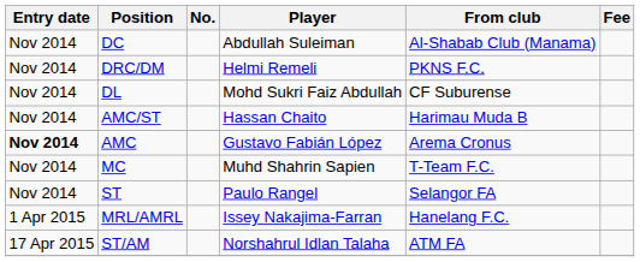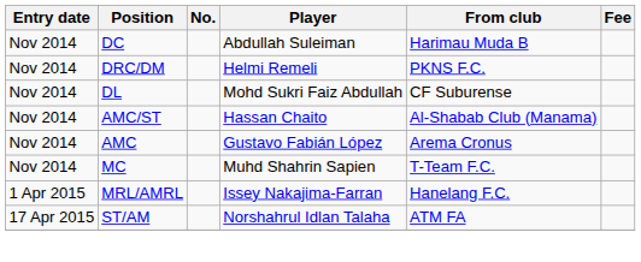DC | From club: Al-Shabab Club (Manama) -> Harimau Muda B
AMC/ST | From club: Harimau Muda B -> Al-Shabab Club (Manama)
AMC | Entry date: bold -> normal
- row: Nov 2014 | ST | Paulo Rangel | Selangor FA
